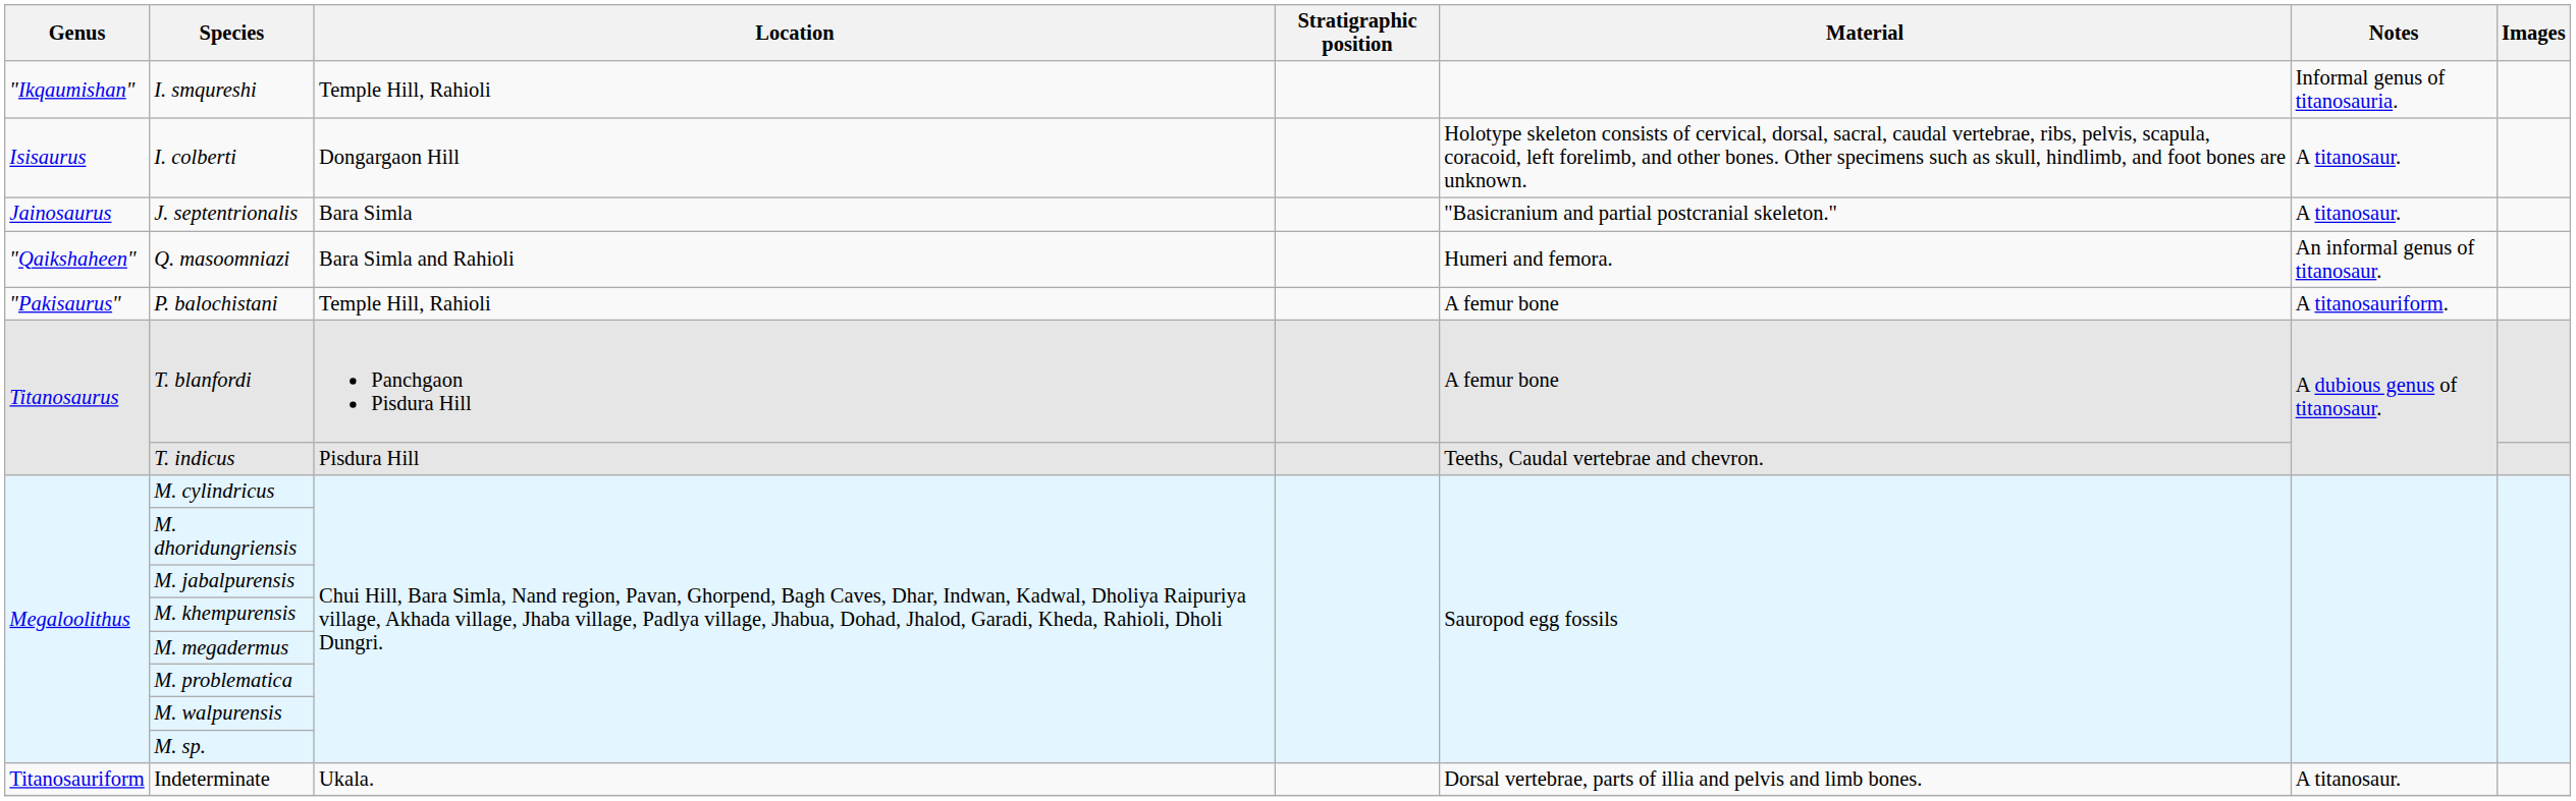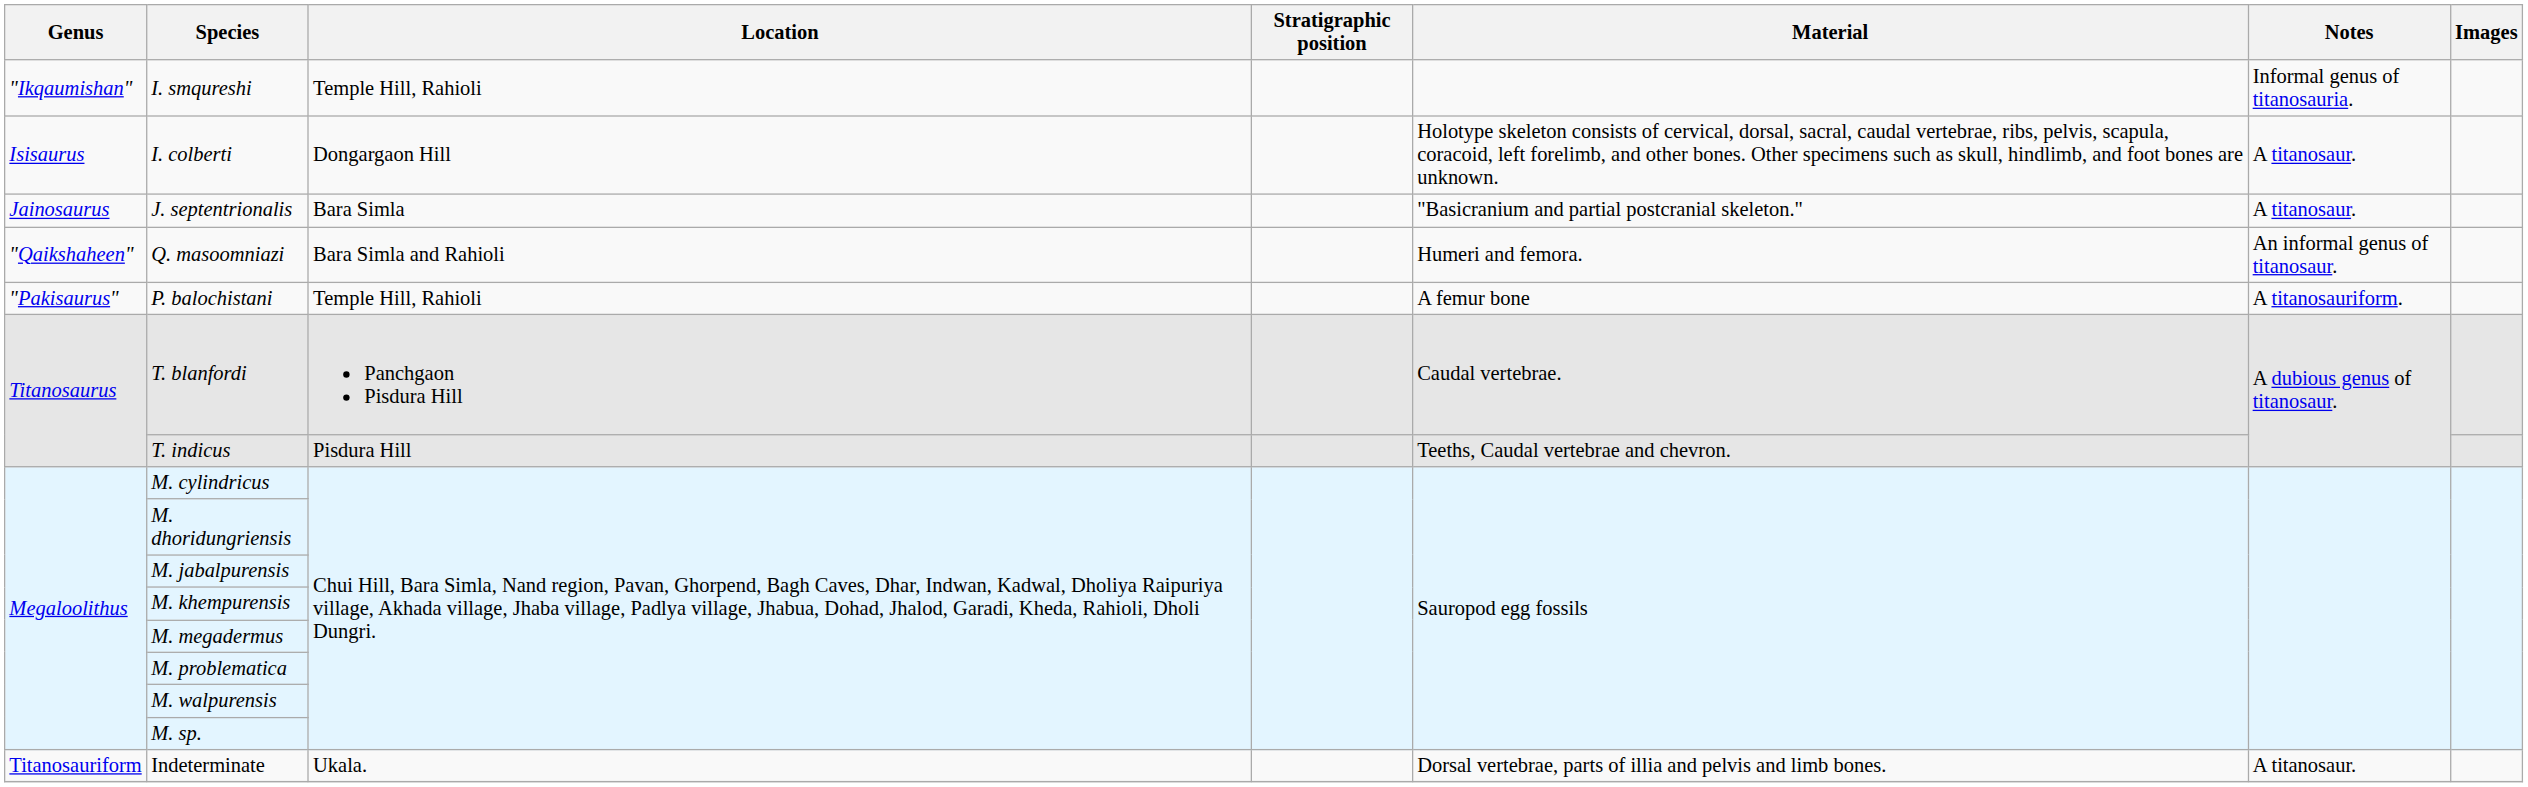T. blanfordi | Material: A femur bone -> Caudal vertebrae.
